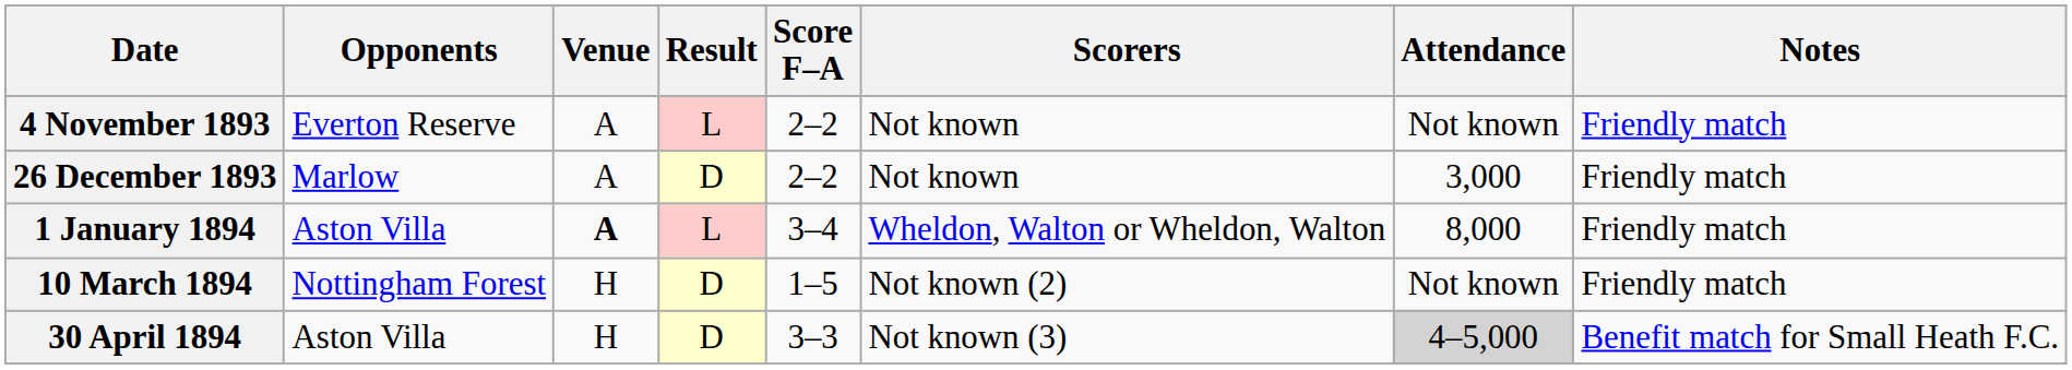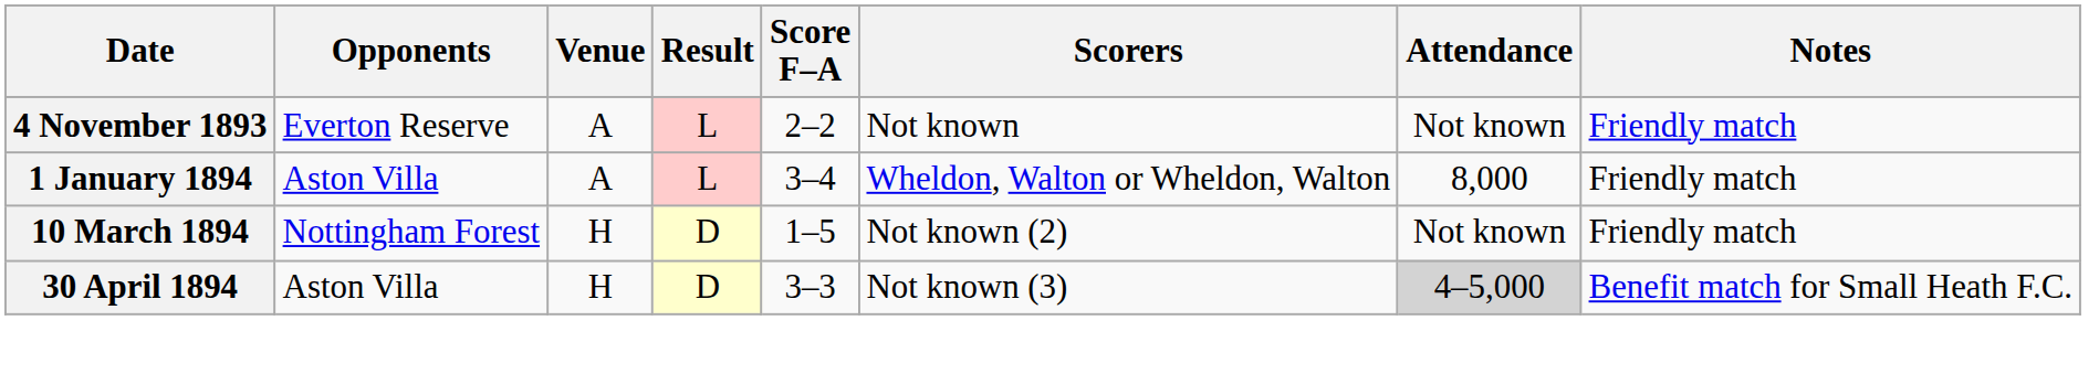- row: 26 December 1893 | Marlow | A | D | 2–2 | Not known | 3,000 | Friendly match
1 January 1894 | Venue: bold -> normal
